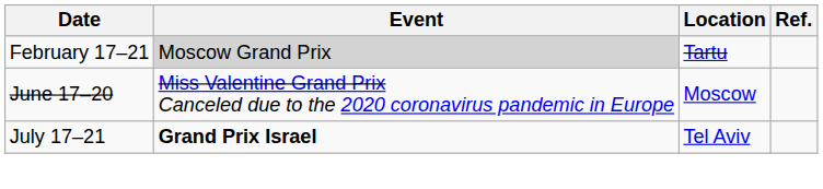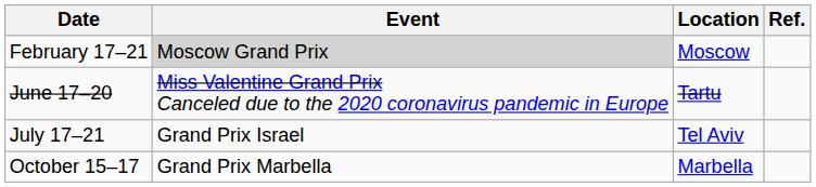February 17–21 | Location: Tartu -> Moscow
June 17–20 | Location: Moscow -> Tartu
July 17–21 | Event: bold -> normal
+ row: October 15–17 | Grand Prix Marbella | Marbella
